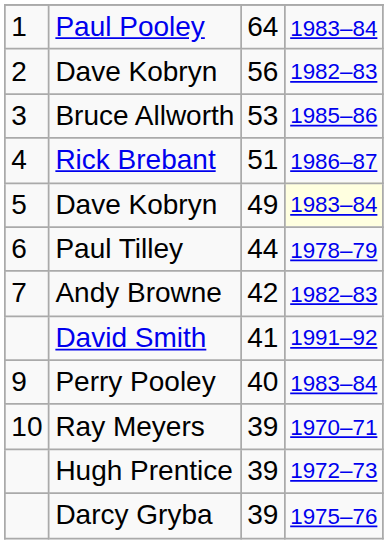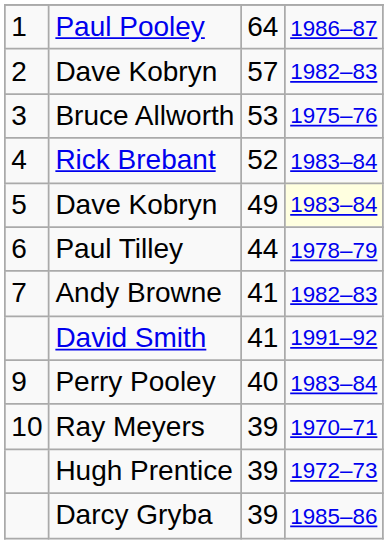Paul Pooley | column 4: 1983–84 -> 1986–87
2 / Dave Kobryn | column 3: 56 -> 57
Bruce Allworth | column 4: 1985–86 -> 1975–76
Rick Brebant | column 3: 51 -> 52
Rick Brebant | column 4: 1986–87 -> 1983–84
Andy Browne | column 3: 42 -> 41
Darcy Gryba | column 4: 1975–76 -> 1985–86
